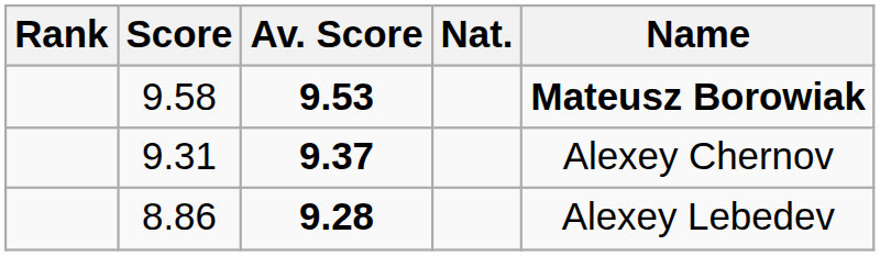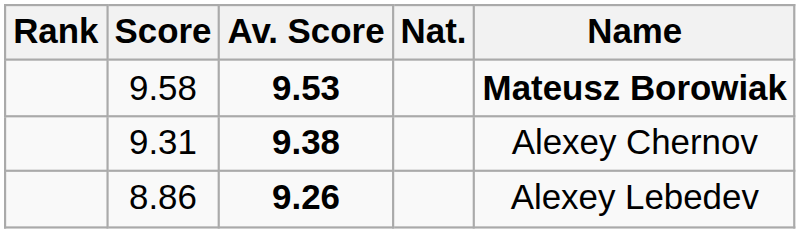9.31 | Av. Score: 9.37 -> 9.38
8.86 | Av. Score: 9.28 -> 9.26
